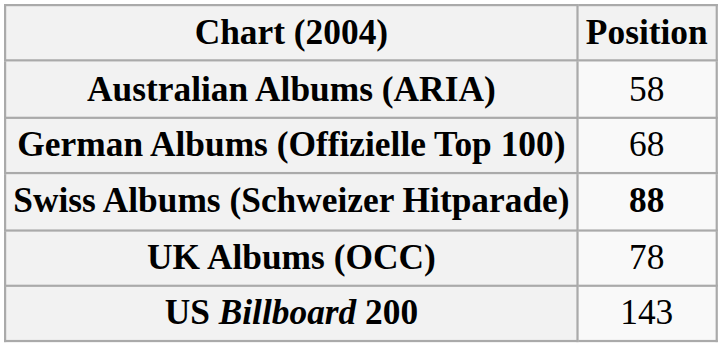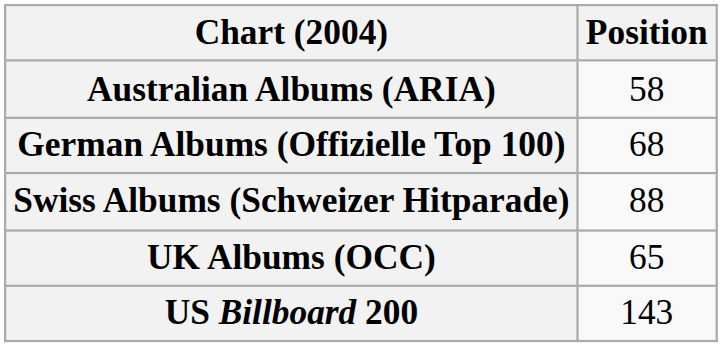Swiss Albums (Schweizer Hitparade) | Position: bold -> normal
UK Albums (OCC) | Position: 78 -> 65
